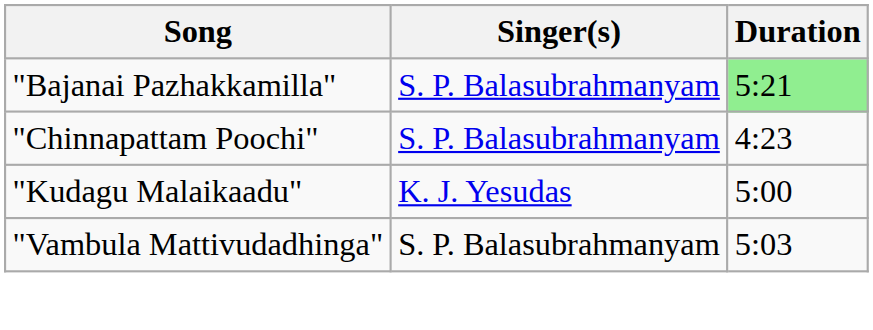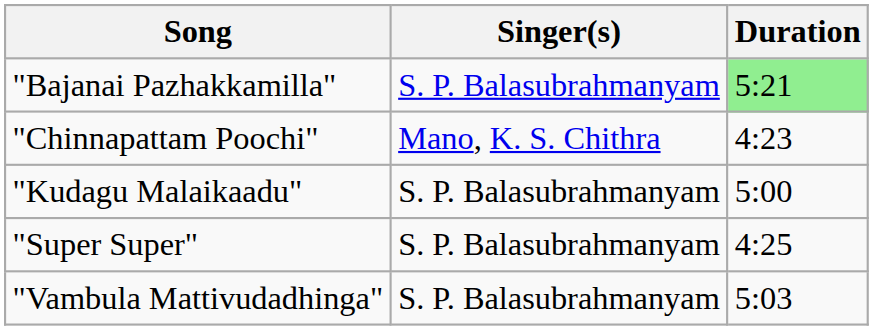"Chinnapattam Poochi" | Singer(s): S. P. Balasubrahmanyam -> Mano, K. S. Chithra
"Kudagu Malaikaadu" | Singer(s): K. J. Yesudas -> S. P. Balasubrahmanyam
+ row: "Super Super" | S. P. Balasubrahmanyam | 4:25
